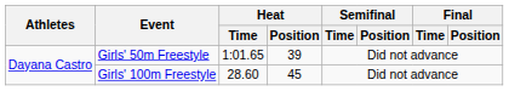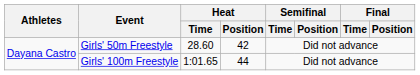Girls' 50m Freestyle | Heat / Time: 1:01.65 -> 28.60
Girls' 50m Freestyle | Heat / Position: 39 -> 42
Girls' 100m Freestyle | Heat / Time: 28.60 -> 1:01.65
Girls' 100m Freestyle | Heat / Position: 45 -> 44
